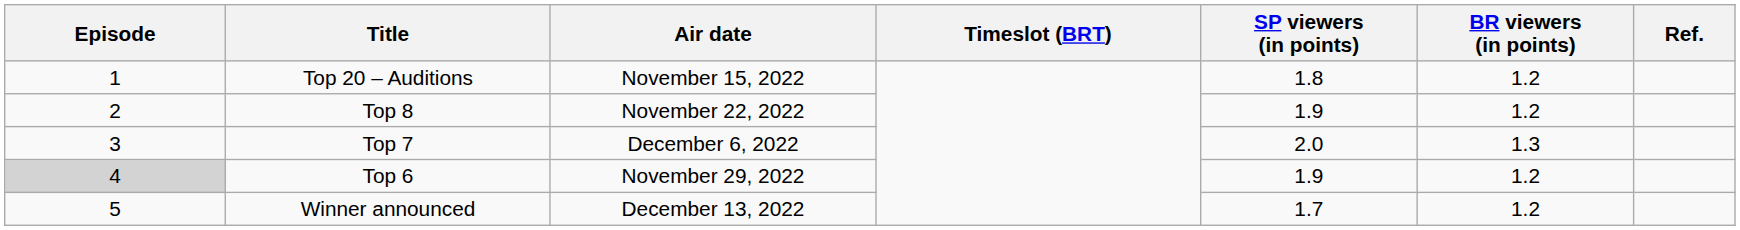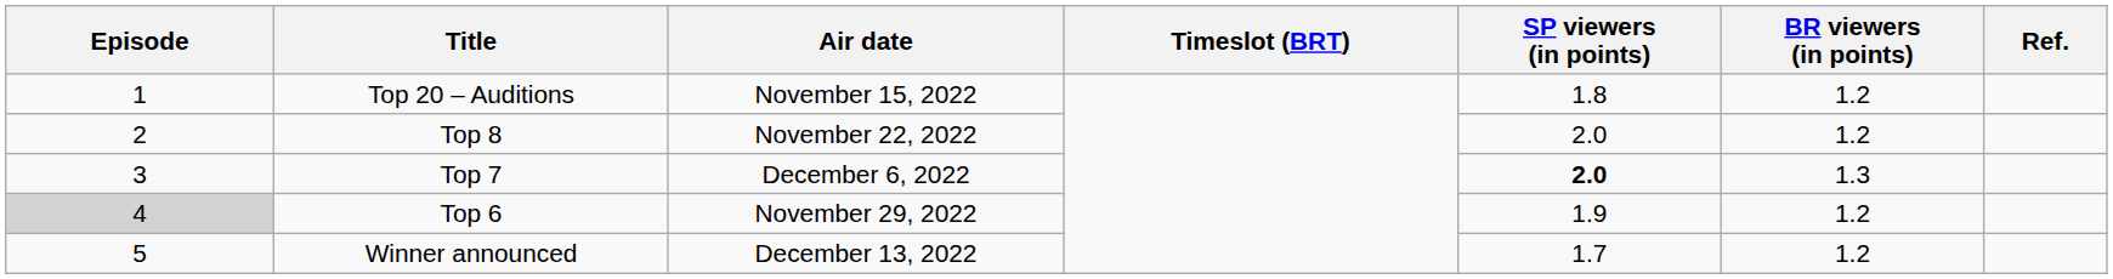Top 8 | SP viewers (in points): 1.9 -> 2.0
Top 7 | SP viewers (in points): normal -> bold
